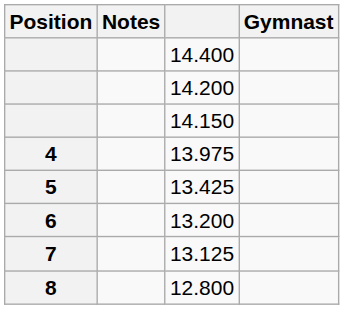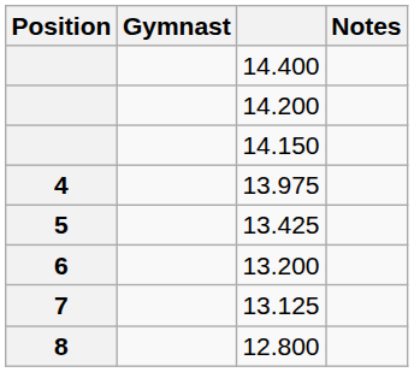columns swapped: Gymnast <-> Notes
